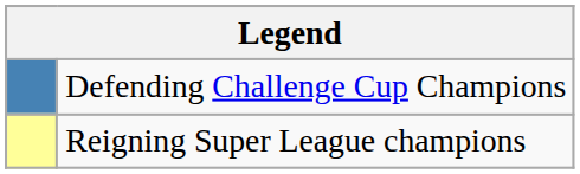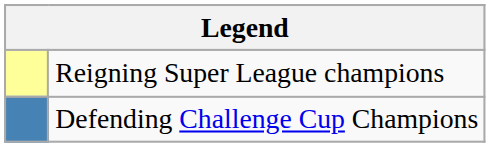rows swapped: Reigning Super League champions <-> Defending Challenge Cup Champions
